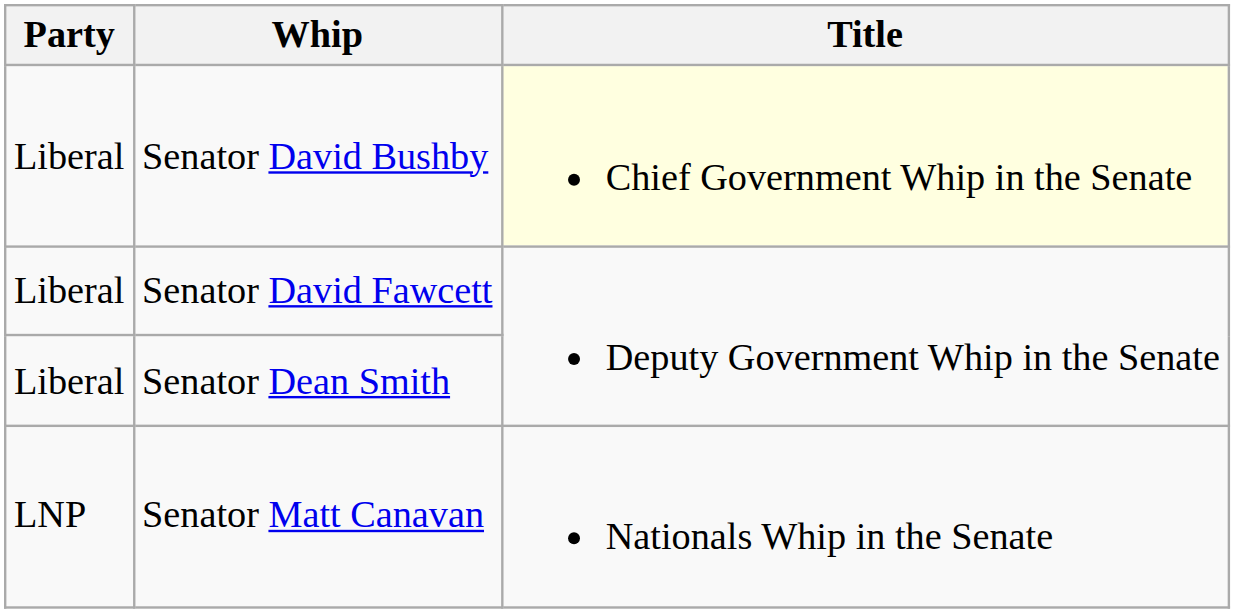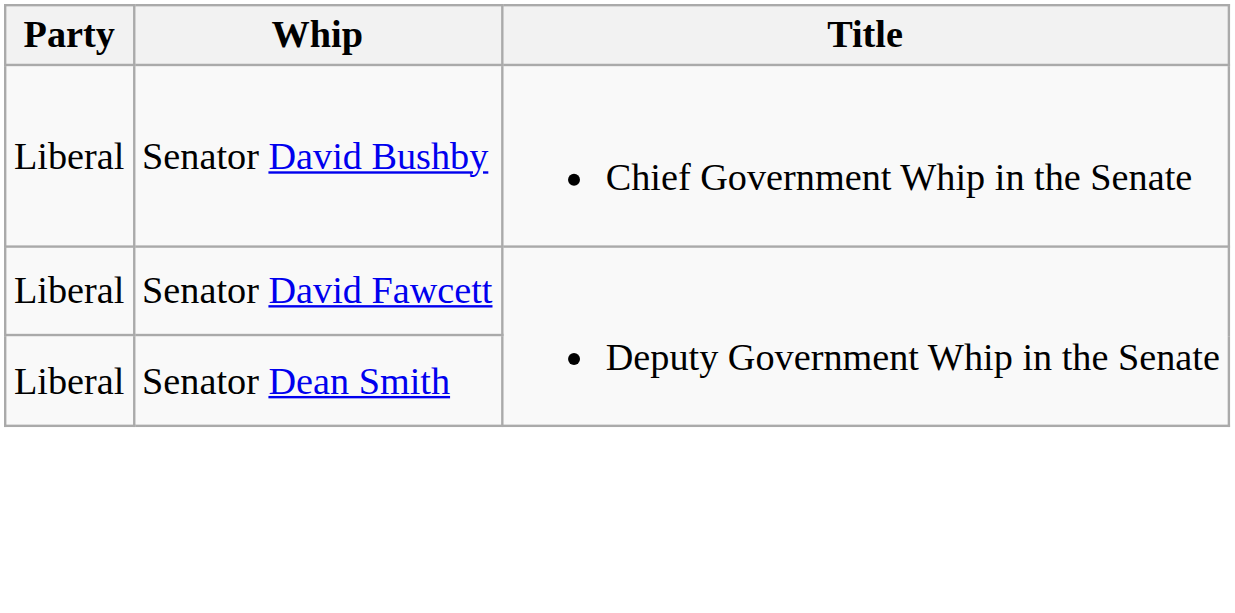Senator David Bushby | Title: lightyellow background -> no background
- row: LNP | Senator Matt Canavan | Nationals Whip in the Senate
